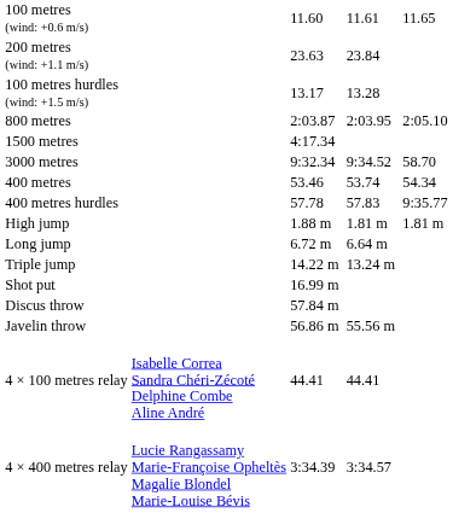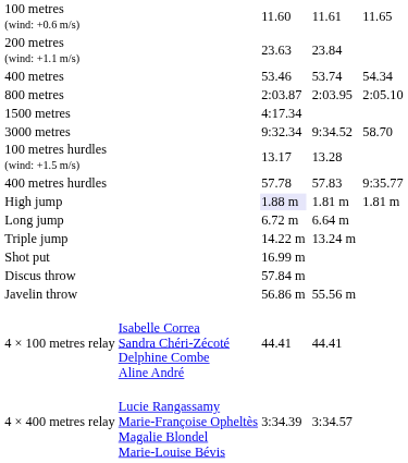rows swapped: 400 metres <-> 100 metres hurdles (wind: +1.5 m/s)
High jump | column 3: no background -> lavender background
